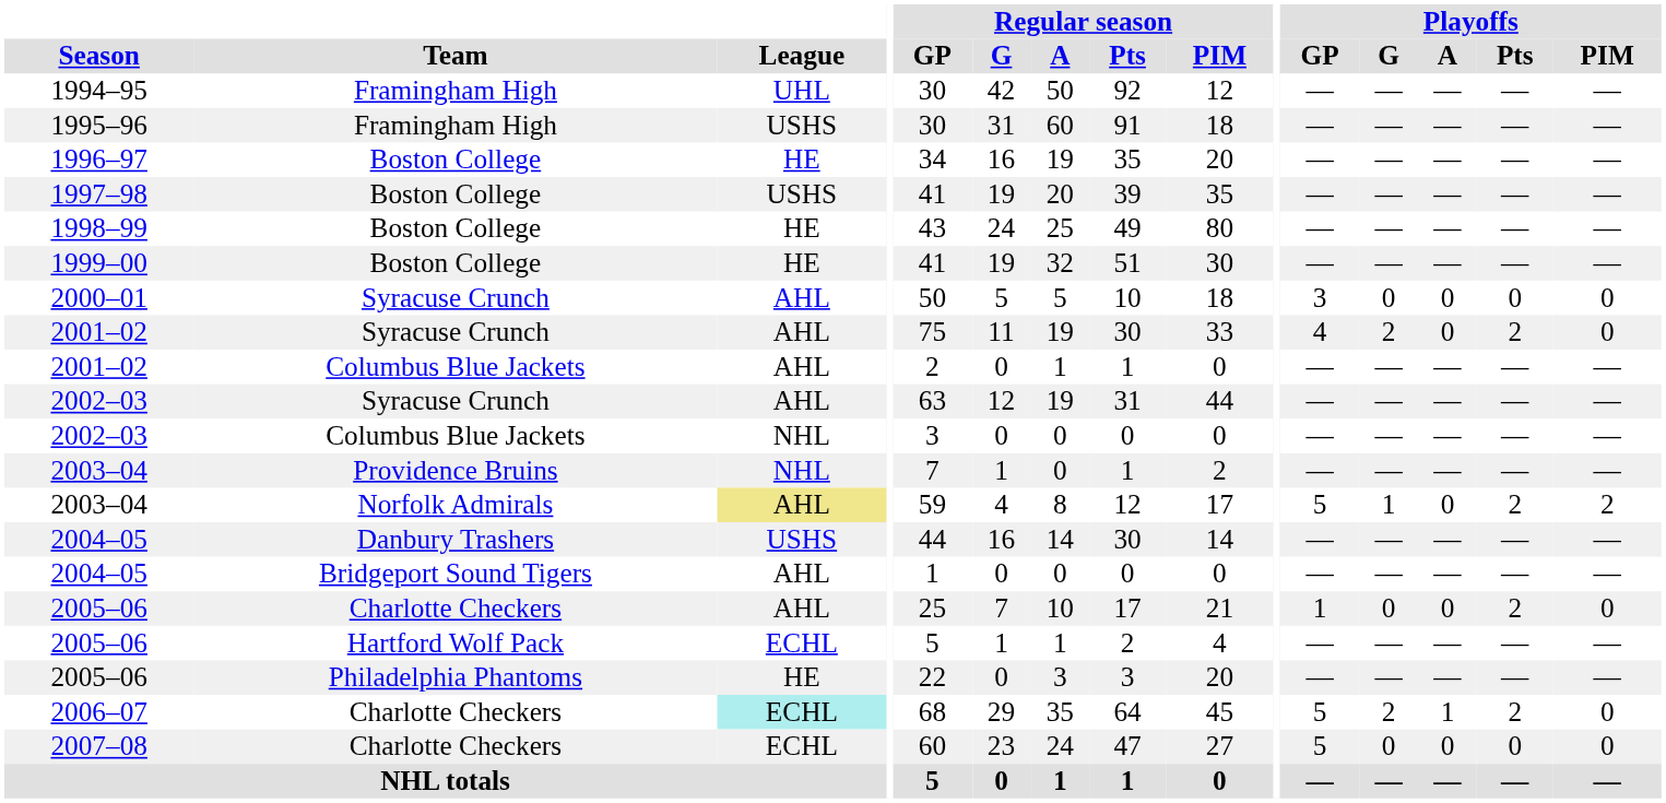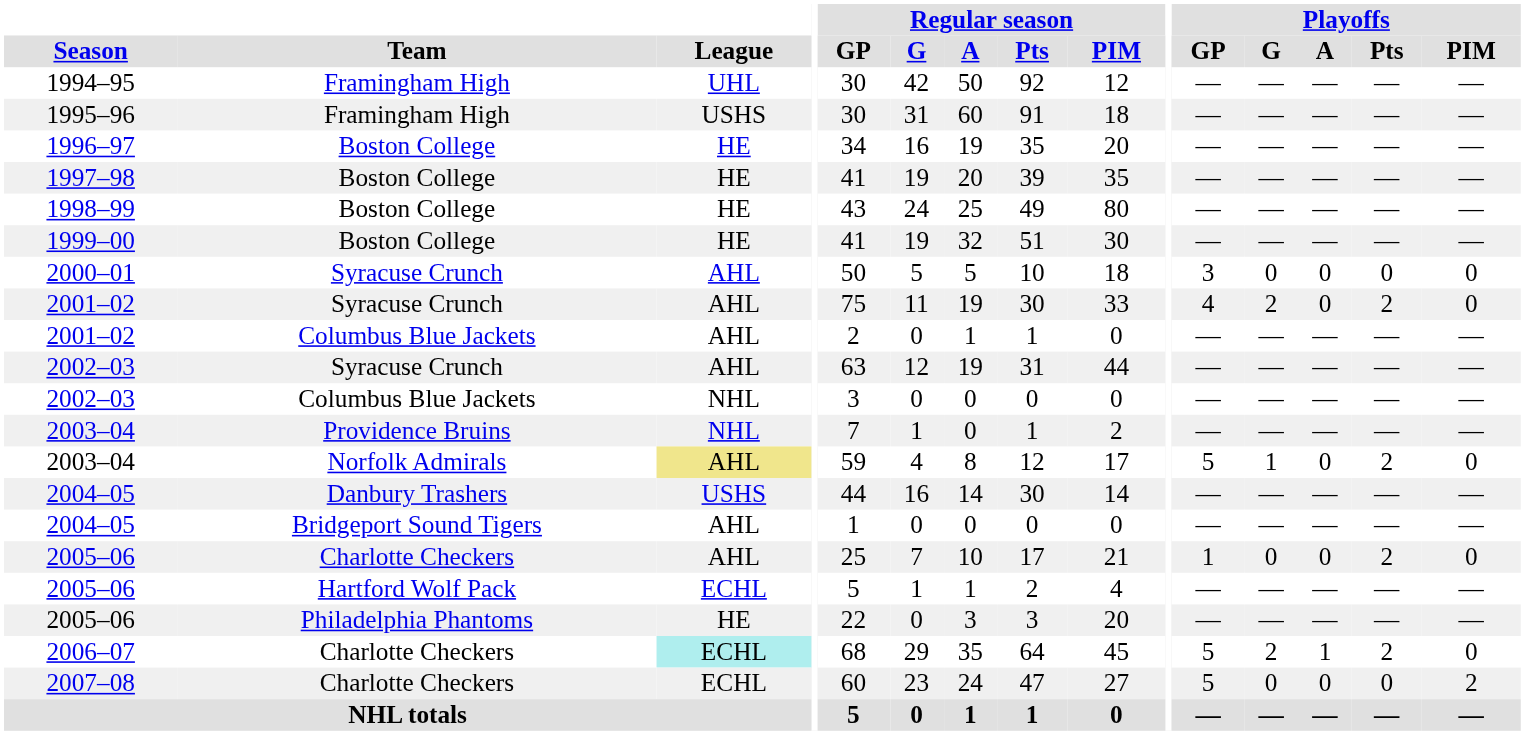1997–98 | League: USHS -> HE
2003–04 / Norfolk Admirals | Playoffs / PIM: 2 -> 0
2007–08 | Playoffs / PIM: 0 -> 2
